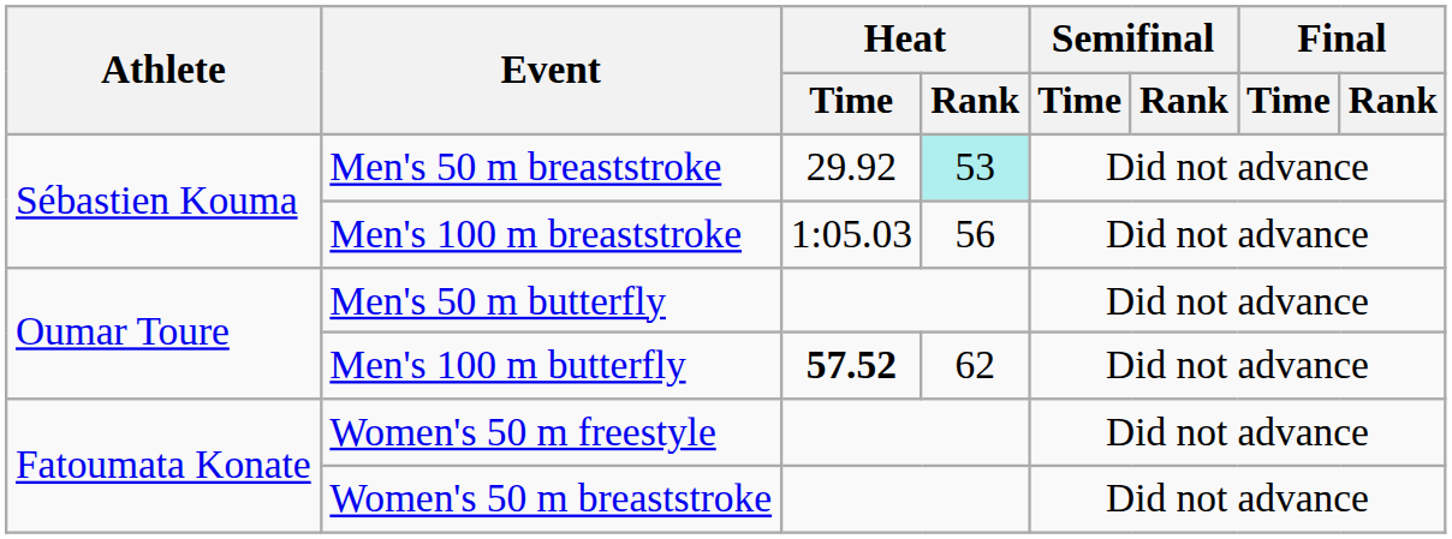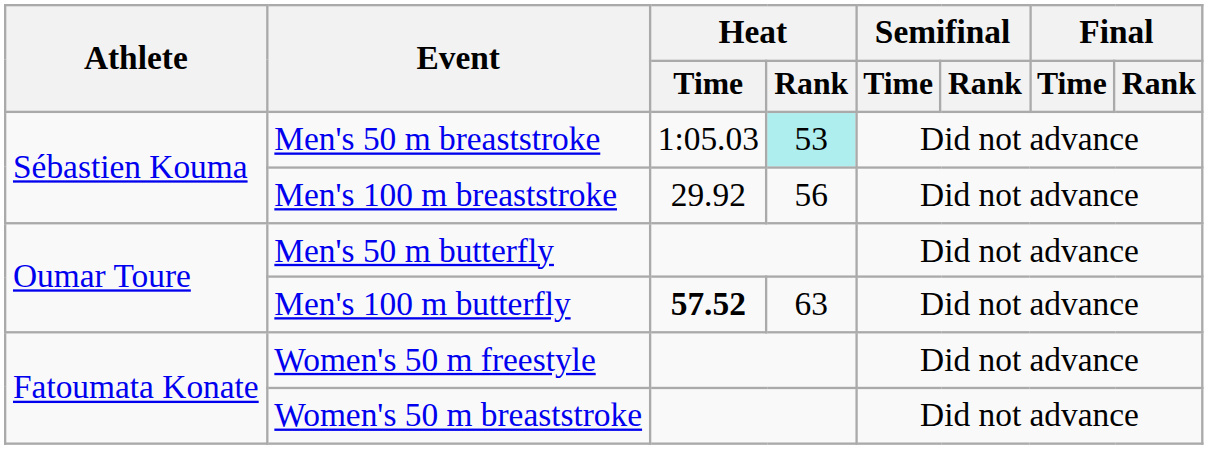Men's 50 m breaststroke | Heat / Time: 29.92 -> 1:05.03
Men's 100 m breaststroke | Heat / Time: 1:05.03 -> 29.92
Men's 100 m butterfly | Heat / Rank: 62 -> 63
